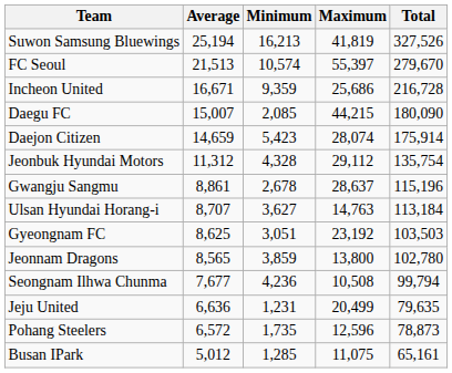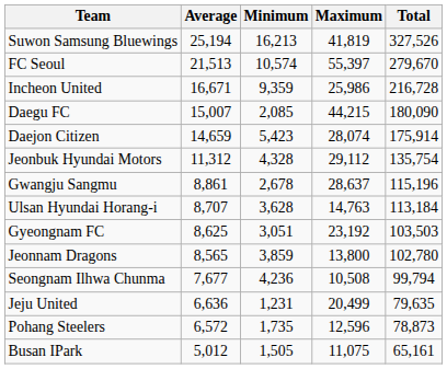Incheon United | Maximum: 25,686 -> 25,986
Ulsan Hyundai Horang-i | Minimum: 3,627 -> 3,628
Busan IPark | Minimum: 1,285 -> 1,505
